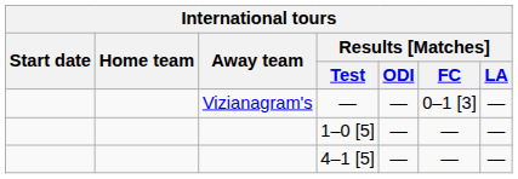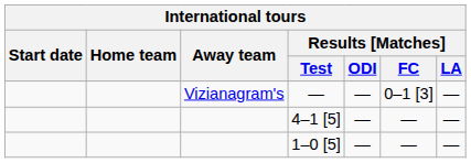rows swapped: 4–1 [5] <-> 1–0 [5]
